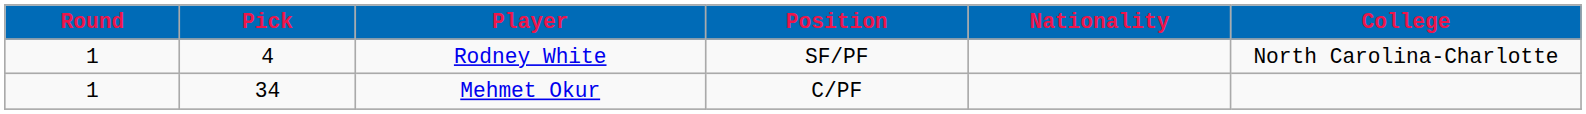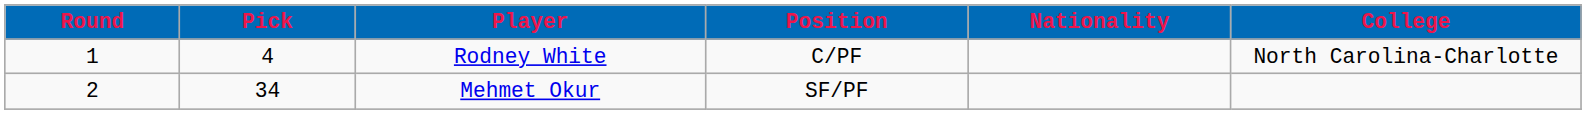Rodney White | Position: SF/PF -> C/PF
Mehmet Okur | Round: 1 -> 2
Mehmet Okur | Position: C/PF -> SF/PF
